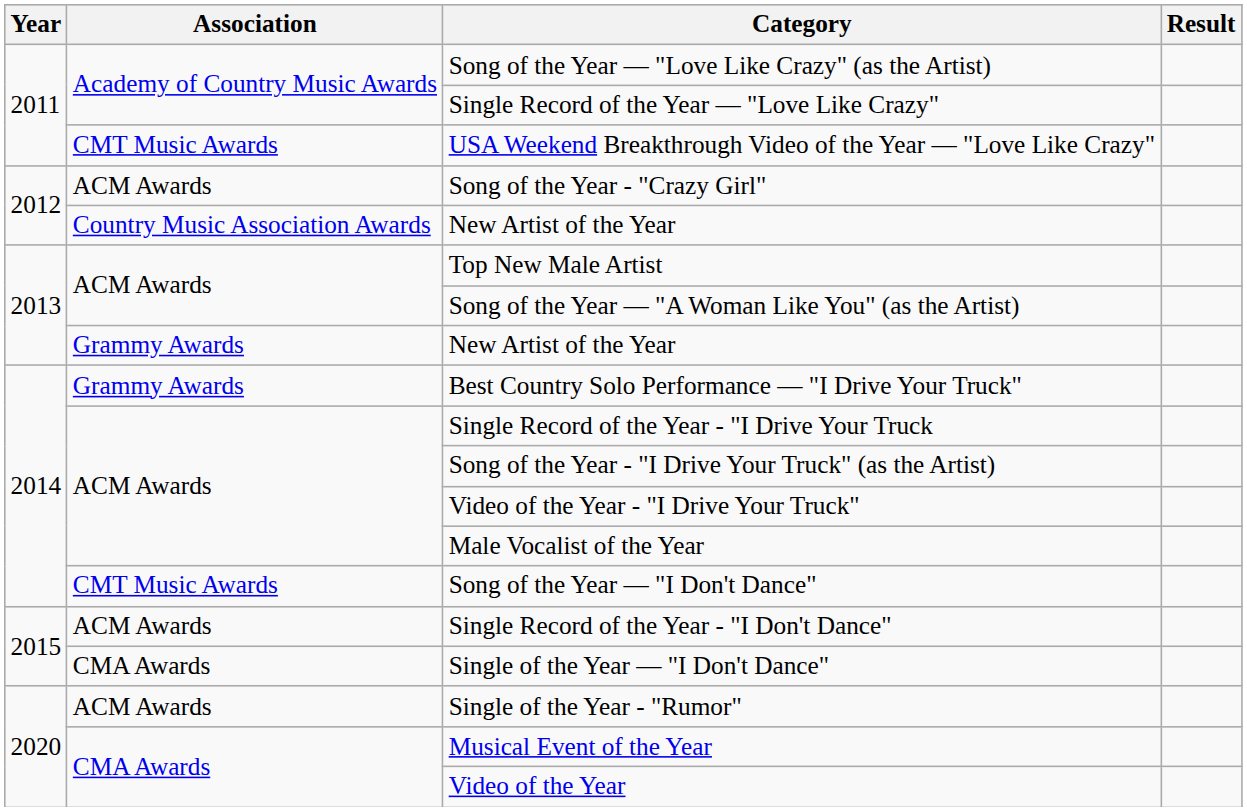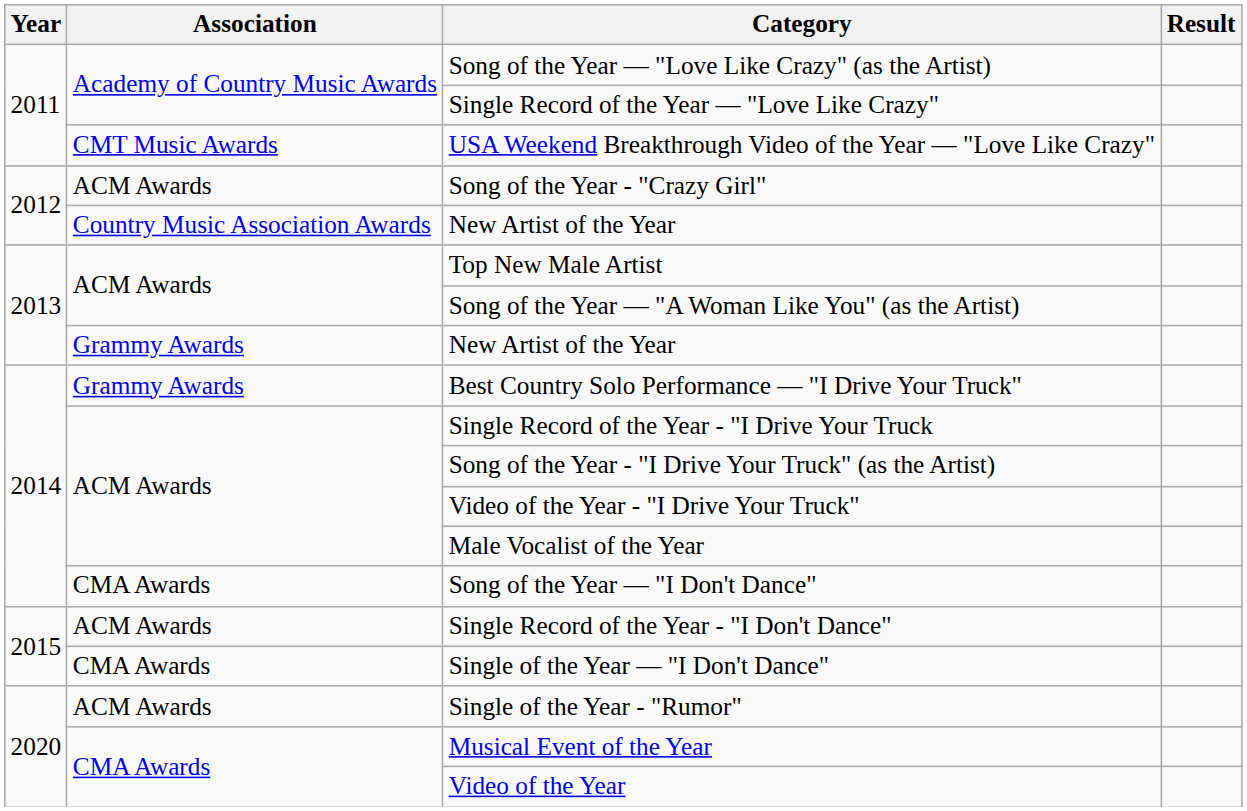Song of the Year — "I Don't Dance" | Association: CMT Music Awards -> CMA Awards
